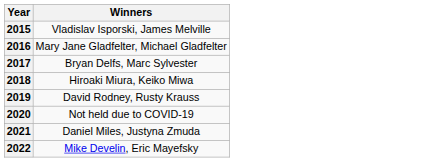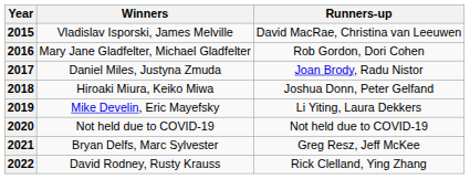+ column: Runners-up | David MacRae, Christina van Leeuwen | Rob Gordon, Dori Cohen | Joan Brody, Radu Nistor | Joshua Donn, Peter Gelfand | Li Yiting, Laura Dekkers | Not held due to COVID-19 | Greg Resz, Jeff McKee | Rick Clelland, Ying Zhang
2017 | Winners: Bryan Delfs, Marc Sylvester -> Daniel Miles, Justyna Zmuda
2019 | Winners: David Rodney, Rusty Krauss -> Mike Develin, Eric Mayefsky
2021 | Winners: Daniel Miles, Justyna Zmuda -> Bryan Delfs, Marc Sylvester
2022 | Winners: Mike Develin, Eric Mayefsky -> David Rodney, Rusty Krauss
